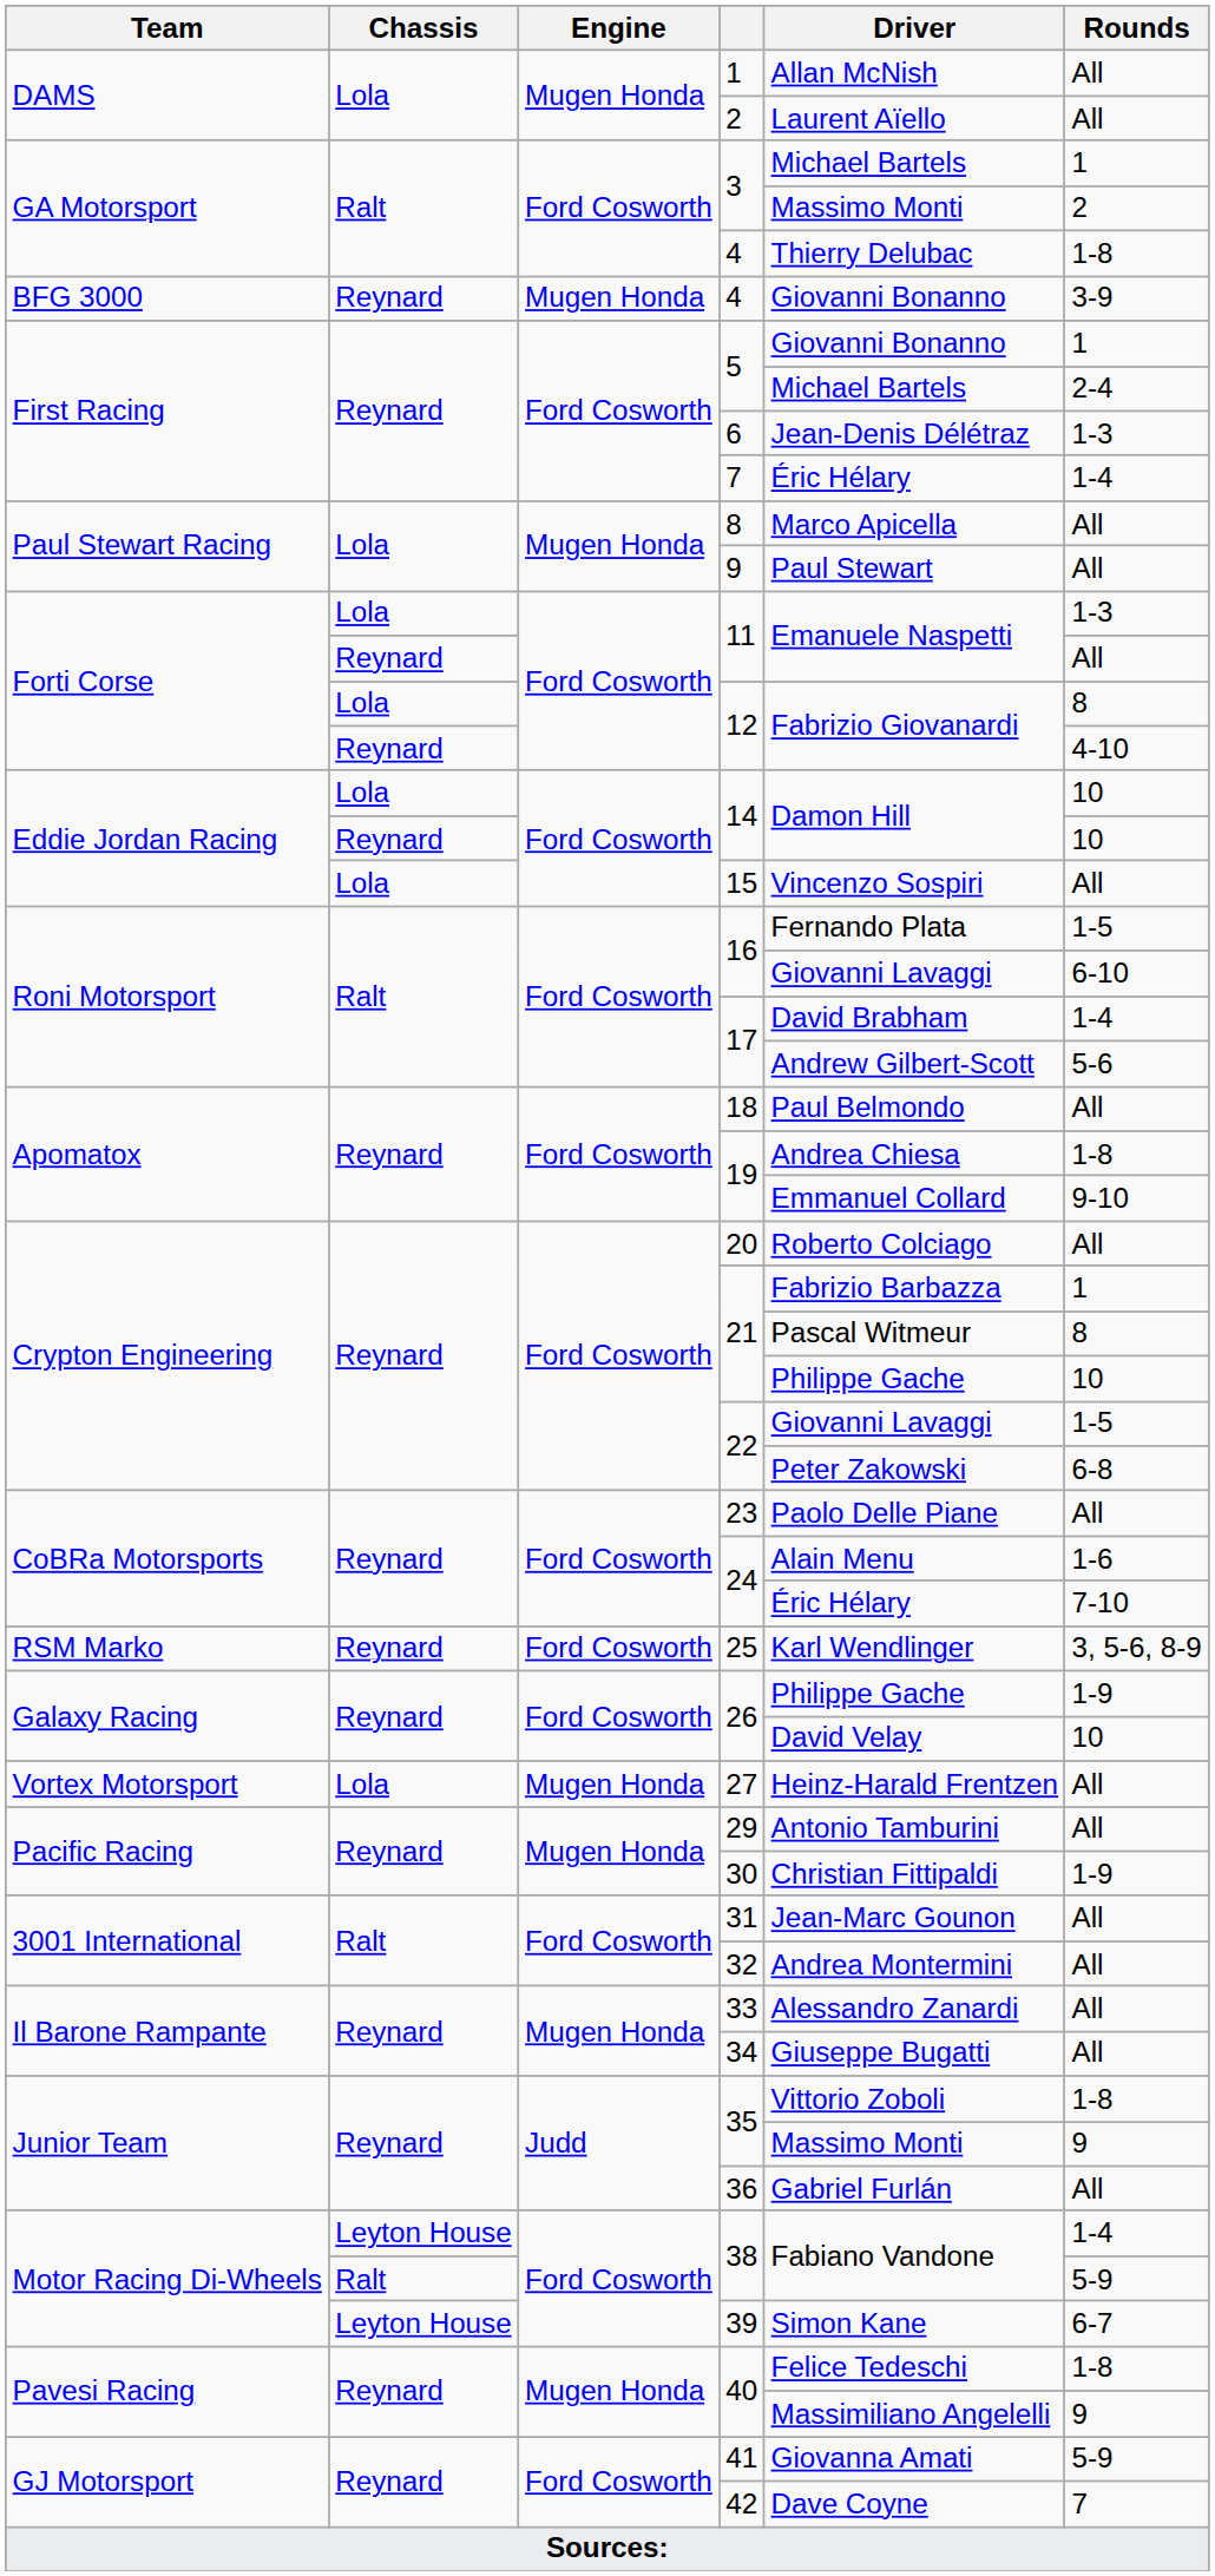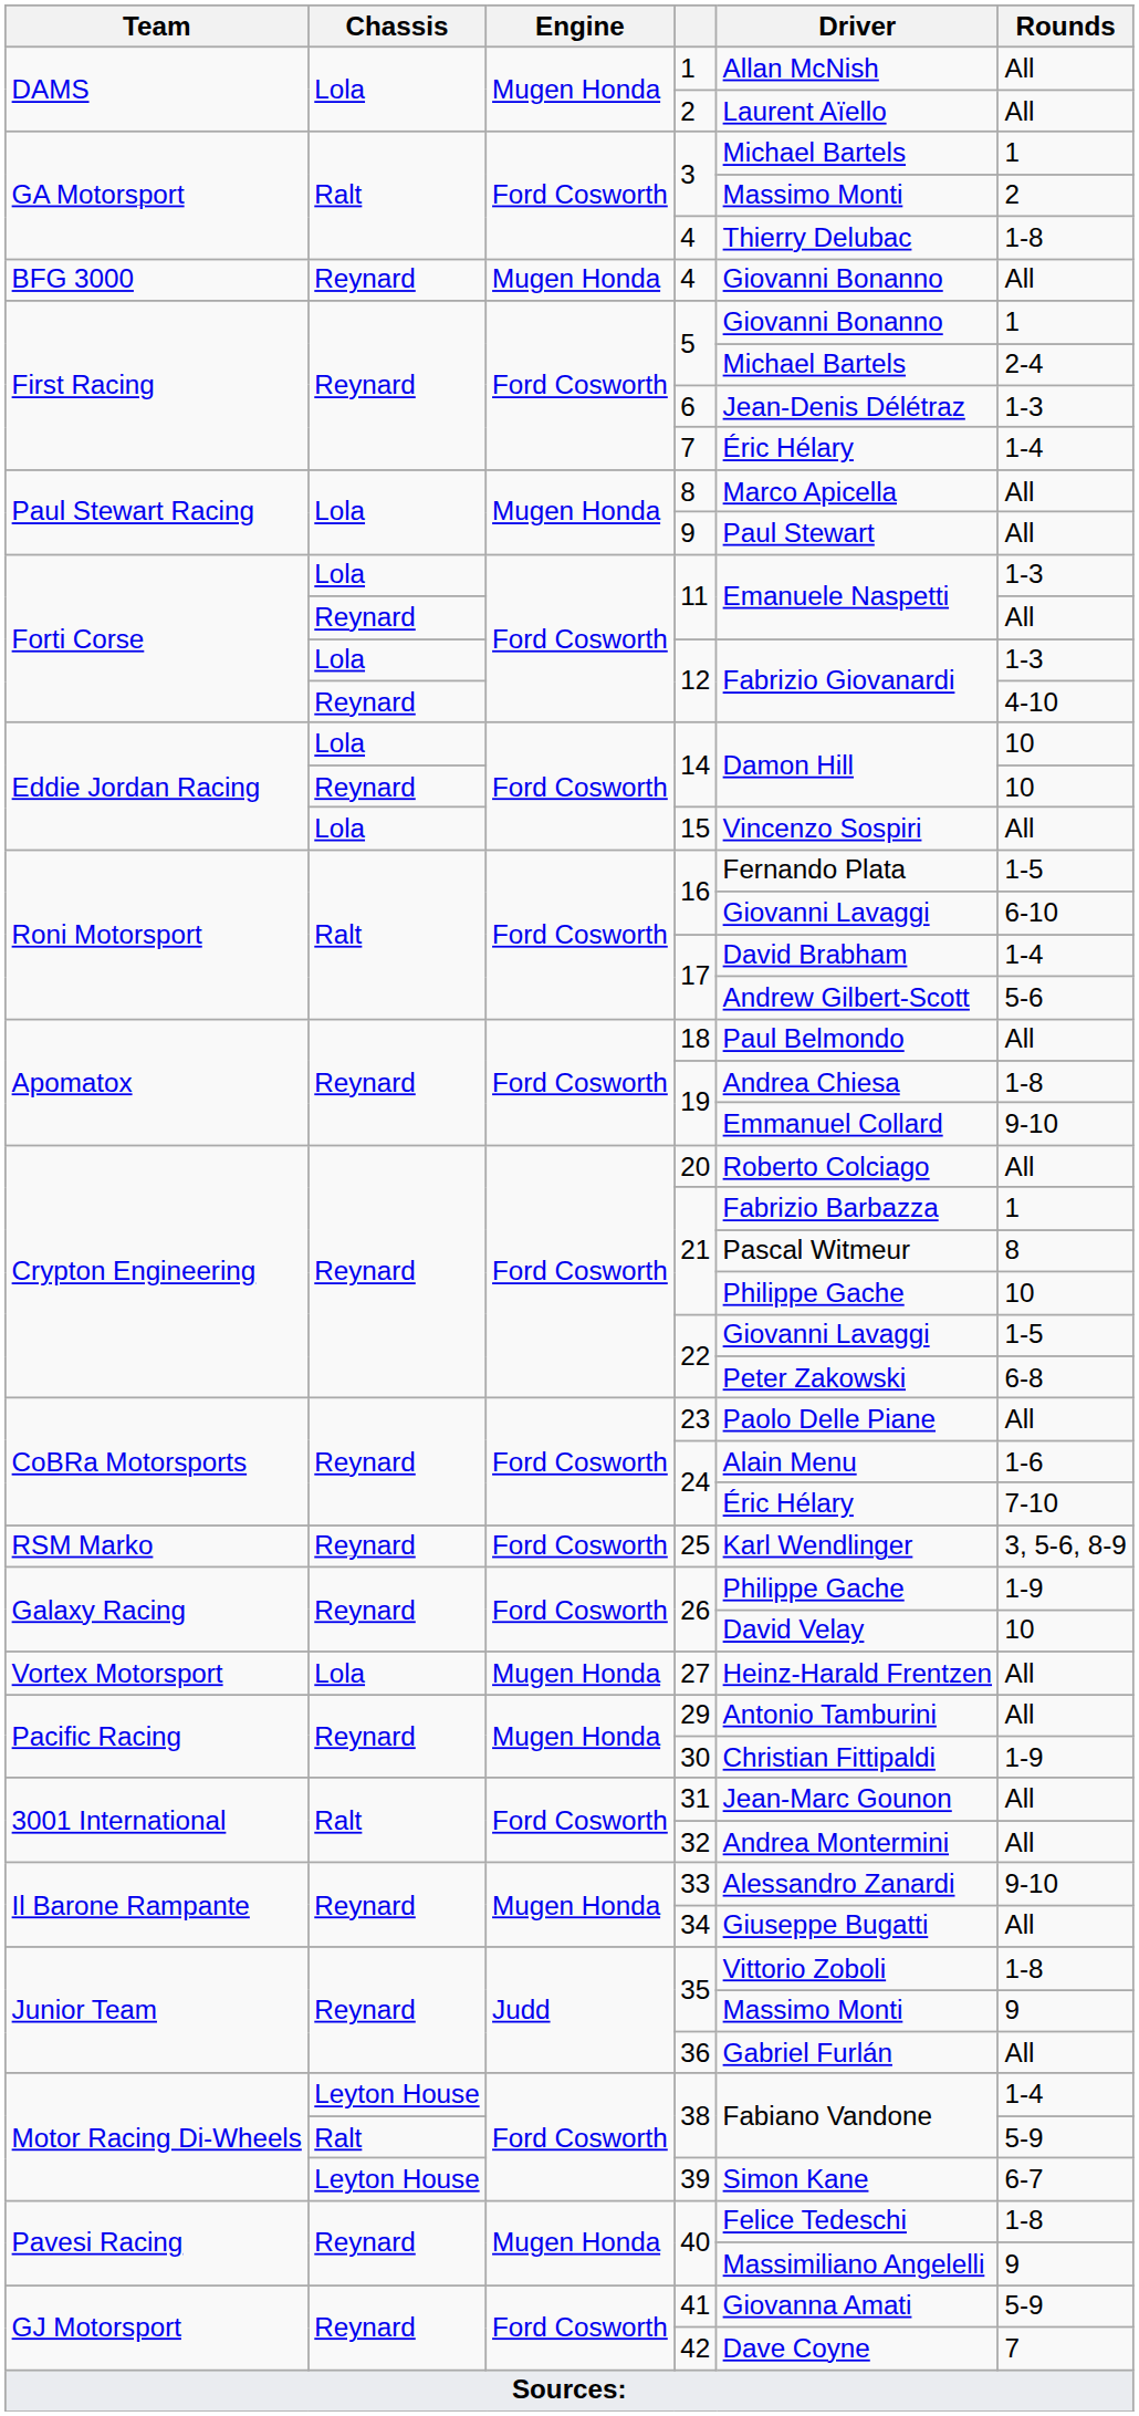Reynard / 4 | Rounds: 3-9 -> All
Lola / 12 | Rounds: 8 -> 1-3
33 | Rounds: All -> 9-10
